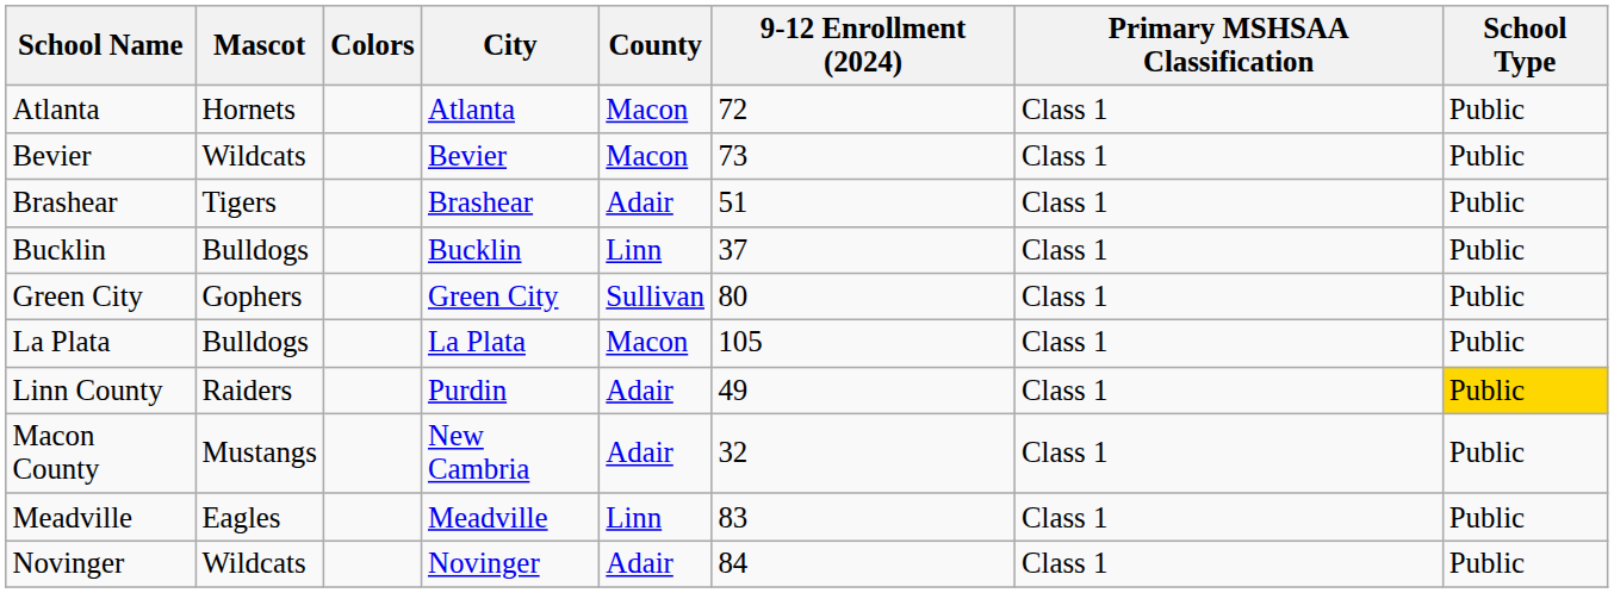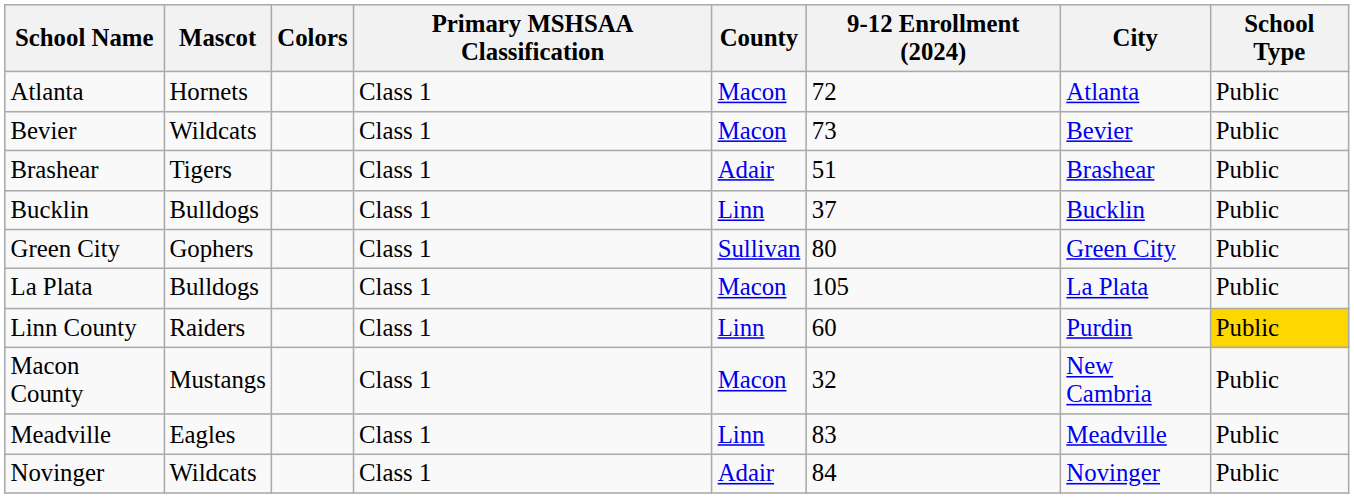columns swapped: City <-> Primary MSHSAA Classification
Linn County | County: Adair -> Linn
Linn County | 9-12 Enrollment (2024): 49 -> 60
Macon County | County: Adair -> Macon
